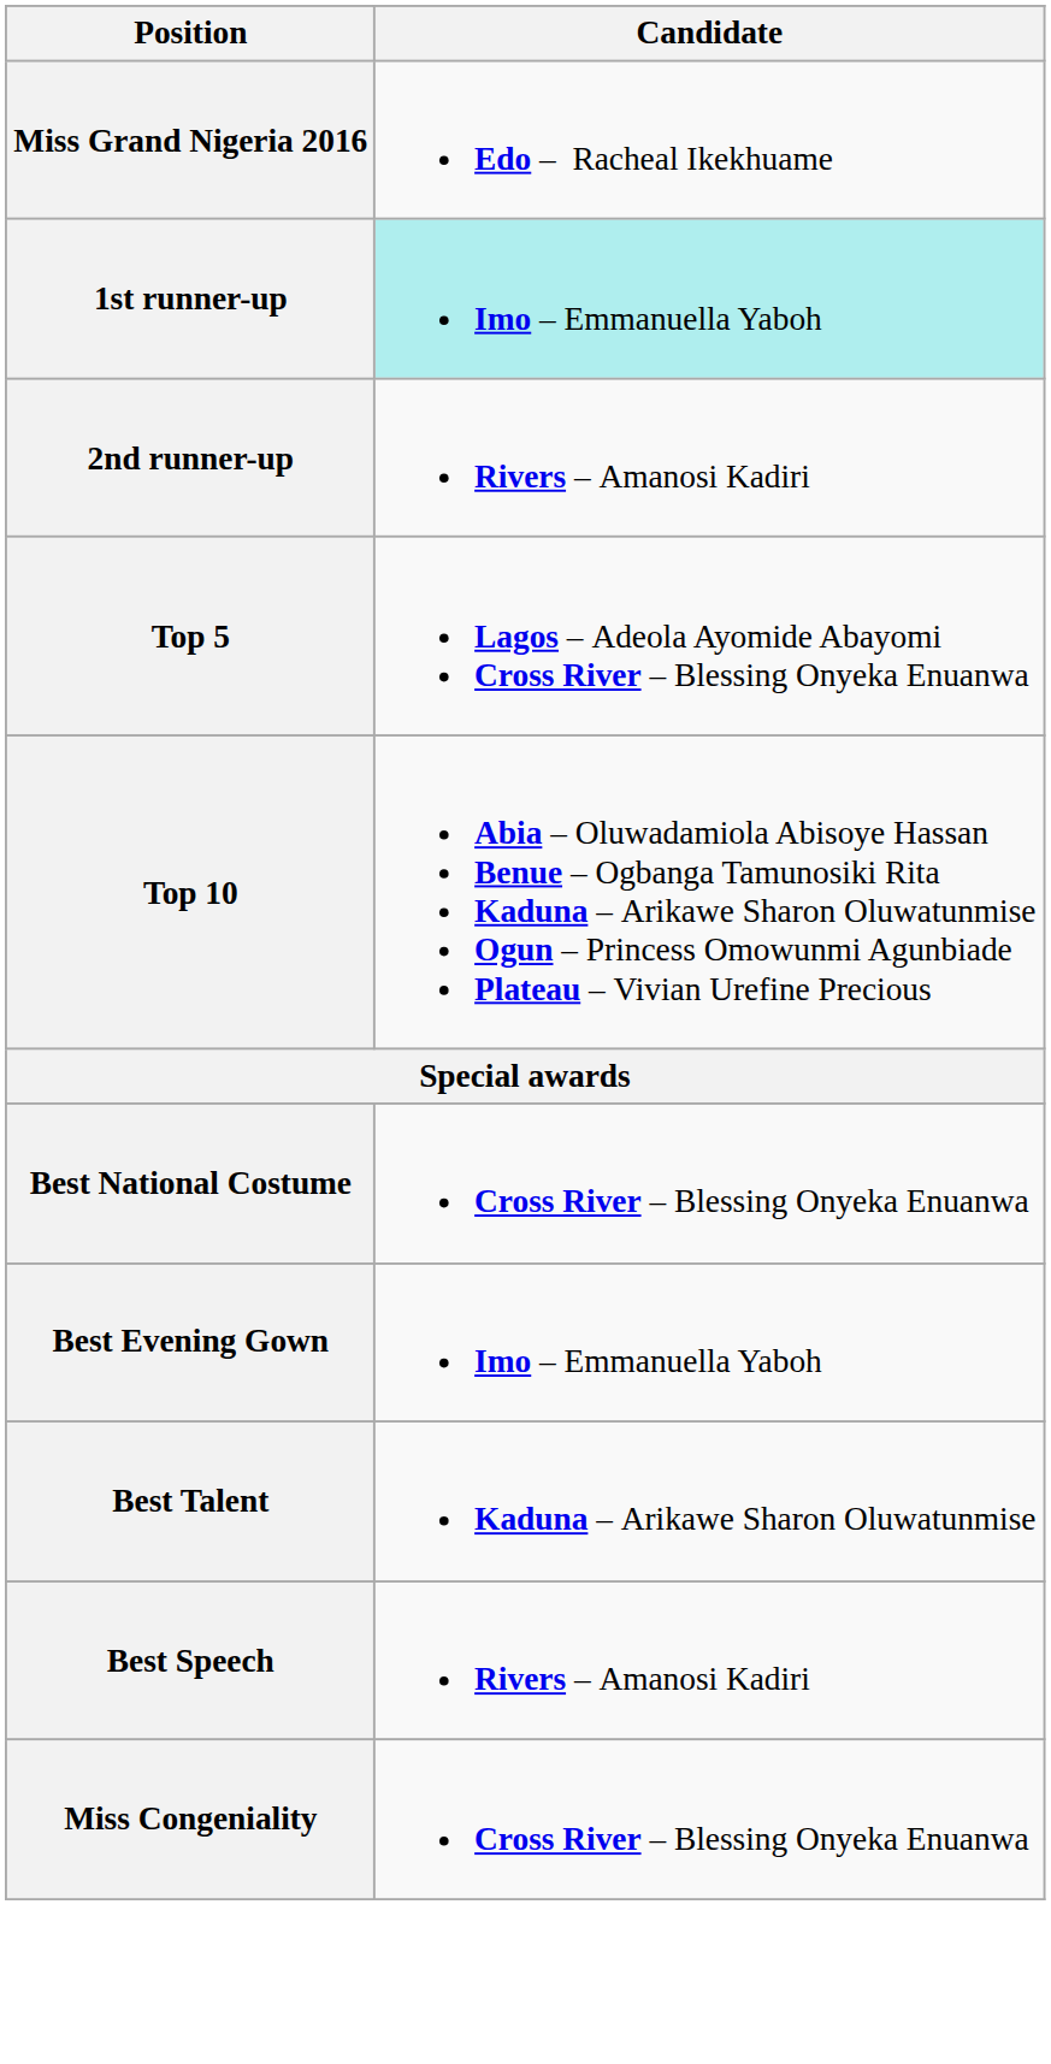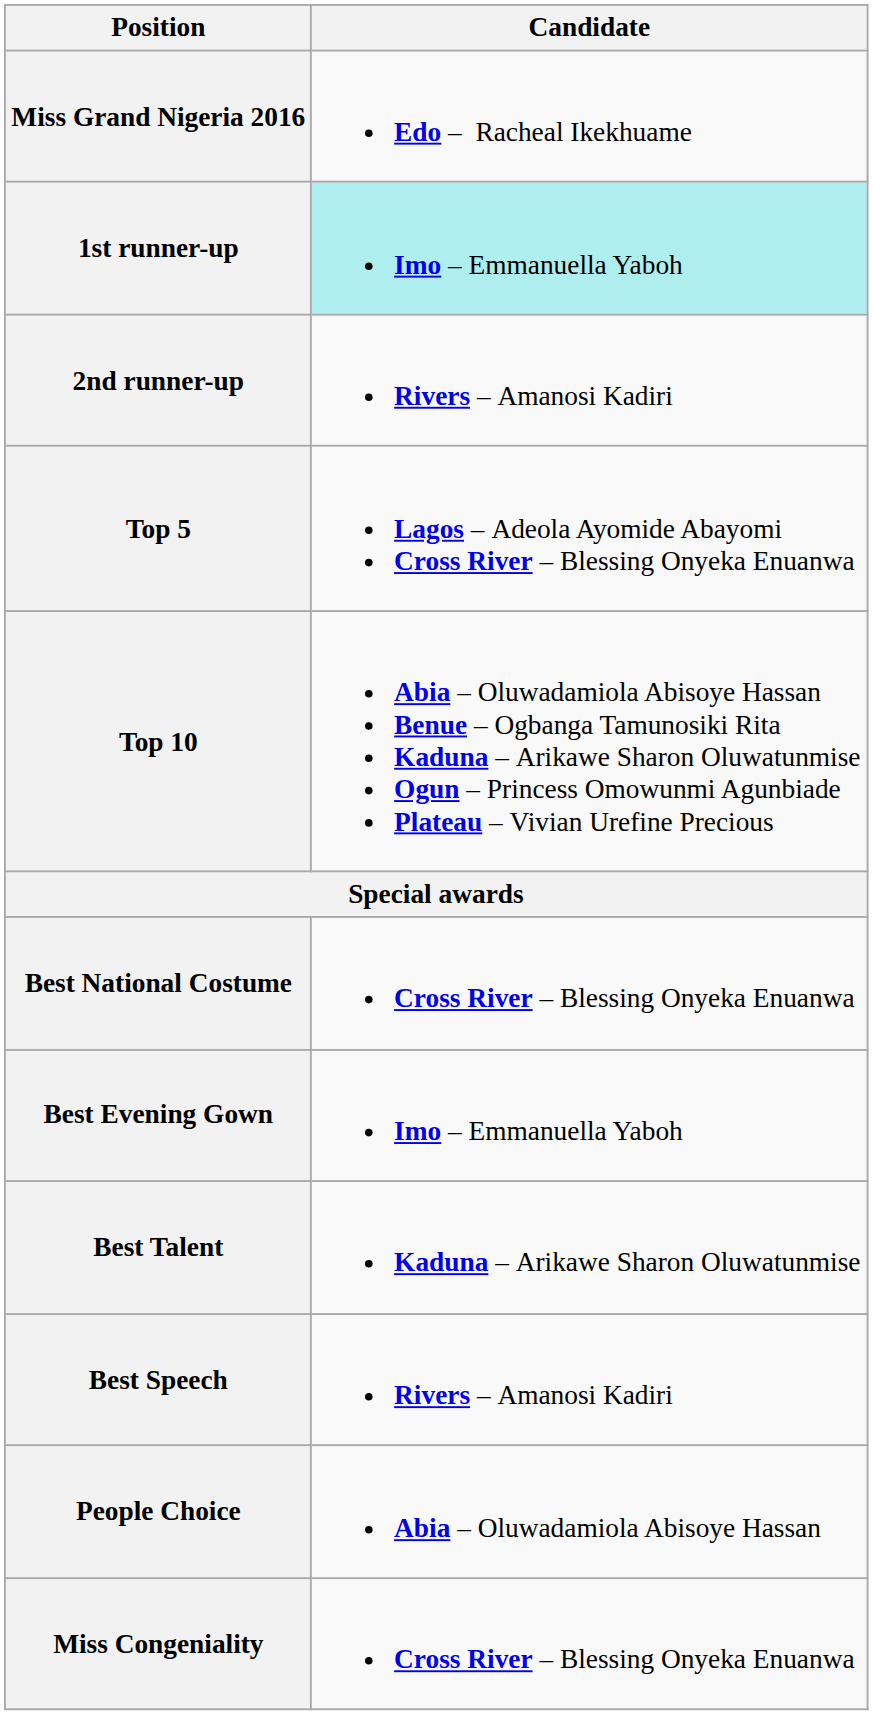+ row: People Choice | Abia – Oluwadamiola Abisoye Hassan
